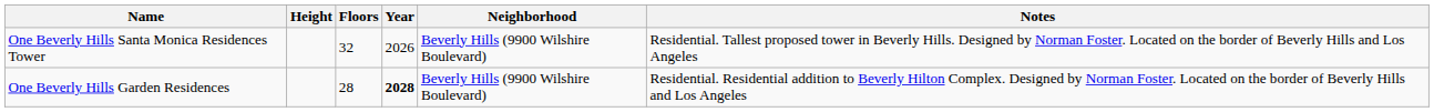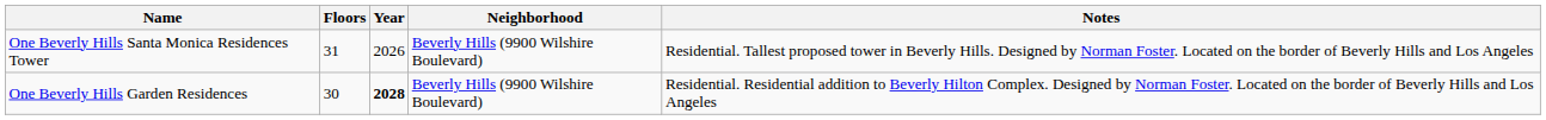- column: Height
One Beverly Hills Santa Monica Residences Tower | Floors: 32 -> 31
One Beverly Hills Garden Residences | Floors: 28 -> 30
